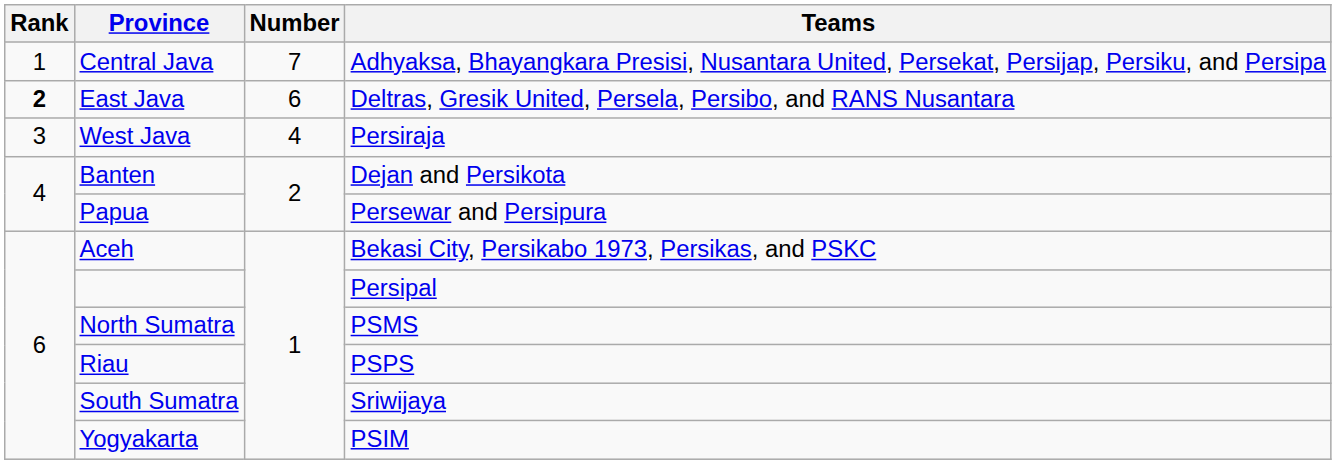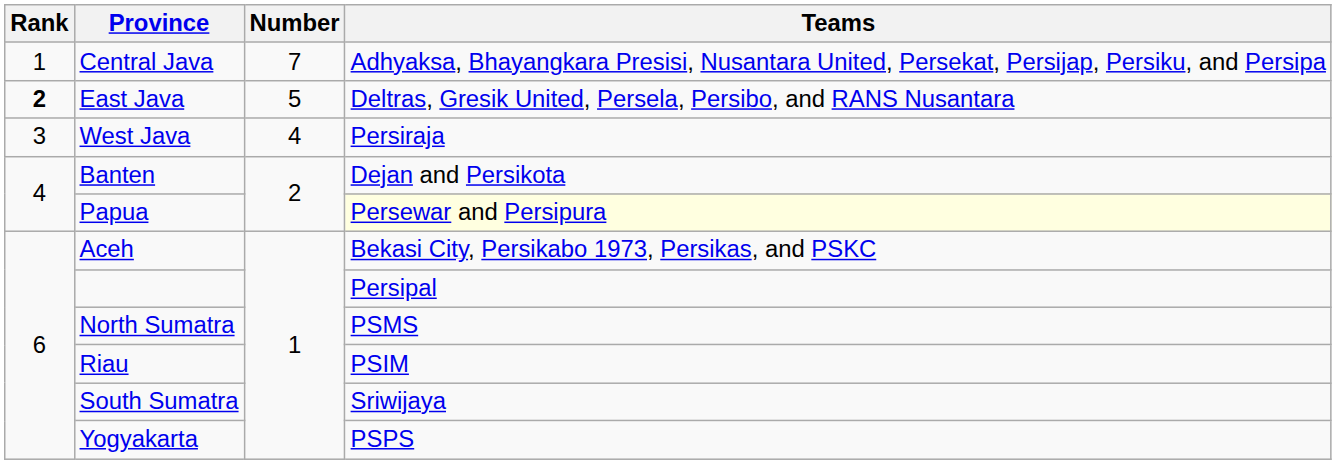East Java | Number: 6 -> 5
Papua | Teams: no background -> lightyellow background
Riau | Teams: PSPS -> PSIM
Yogyakarta | Teams: PSIM -> PSPS
